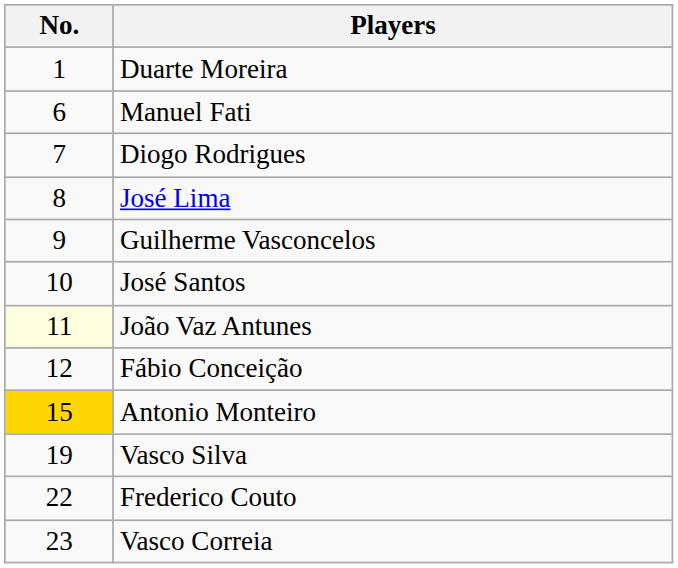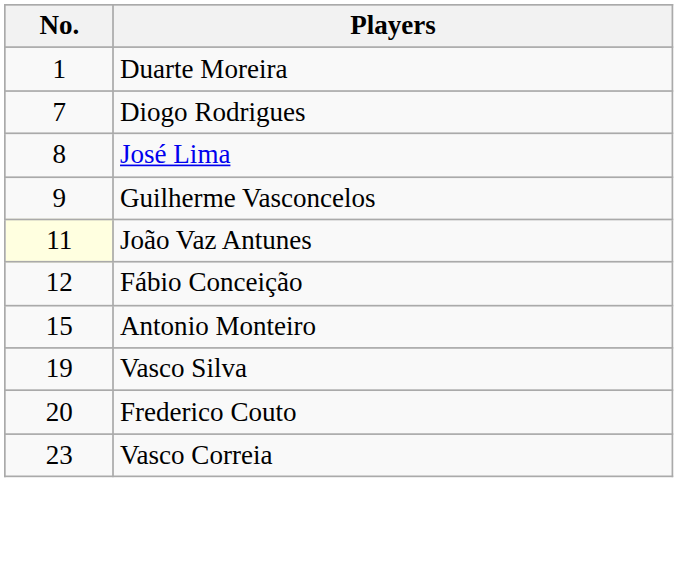- row: 6 | Manuel Fati
- row: 10 | José Santos
Antonio Monteiro | No.: gold background -> no background
Frederico Couto | No.: 22 -> 20
